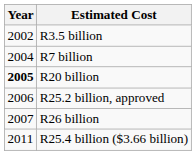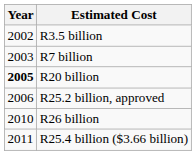R7 billion | Year: 2004 -> 2003
R26 billion | Year: 2007 -> 2010
